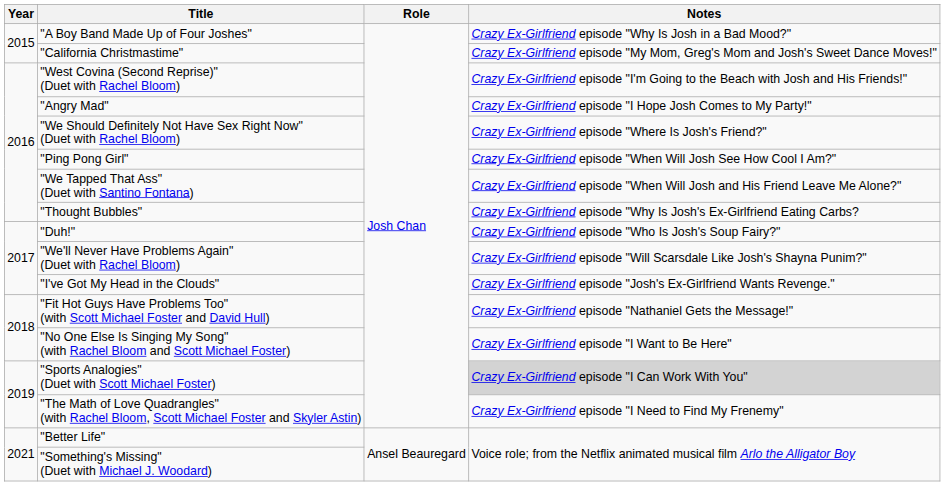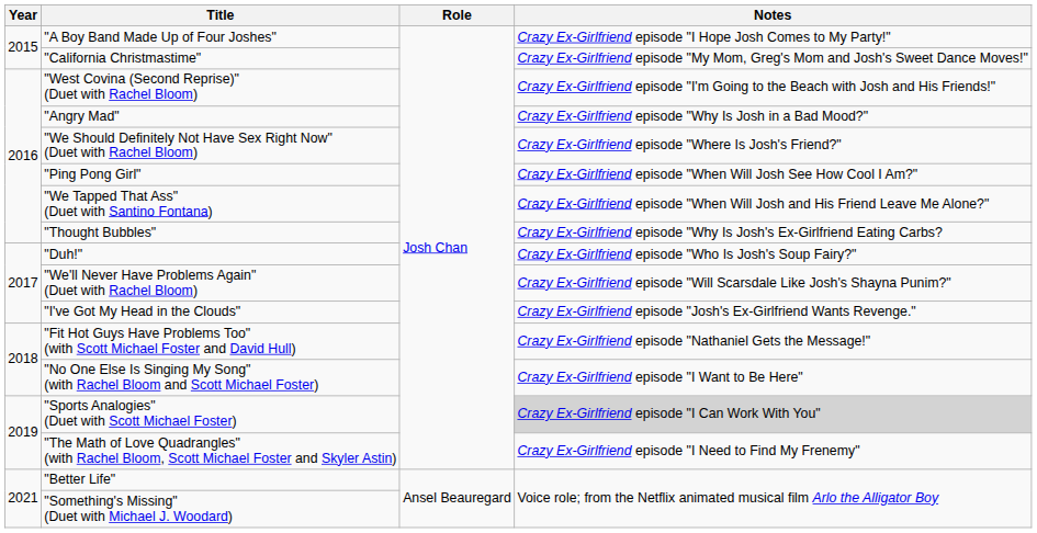"A Boy Band Made Up of Four Joshes" | Notes: Crazy Ex-Girlfriend episode "Why Is Josh in a Bad Mood?" -> Crazy Ex-Girlfriend episode "I Hope Josh Comes to My Party!"
"Angry Mad" | Notes: Crazy Ex-Girlfriend episode "I Hope Josh Comes to My Party!" -> Crazy Ex-Girlfriend episode "Why Is Josh in a Bad Mood?"
